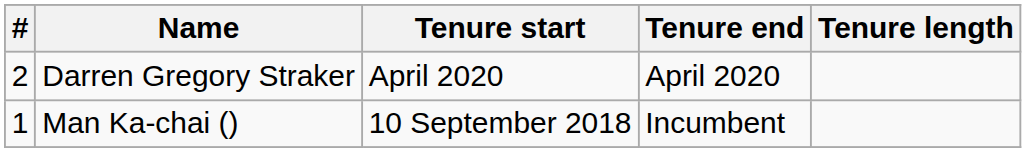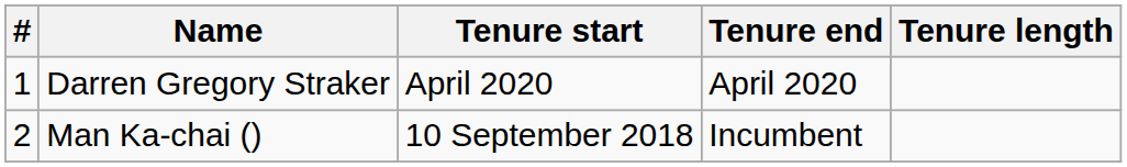Darren Gregory Straker | #: 2 -> 1
Man Ka-chai () | #: 1 -> 2
